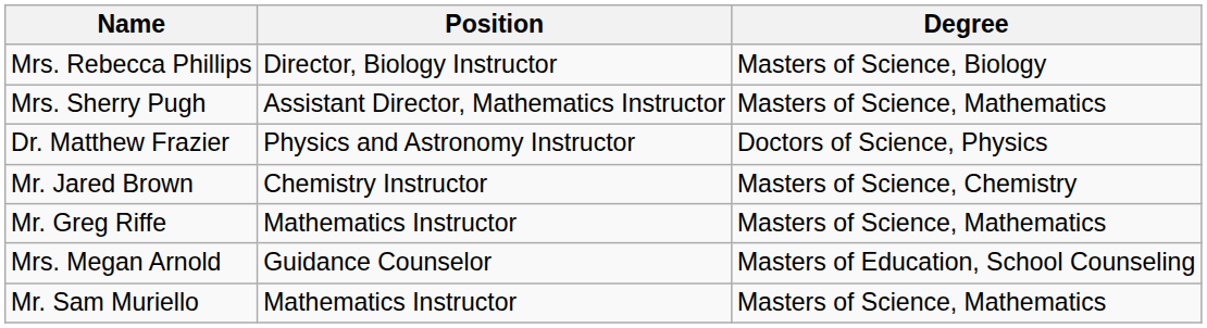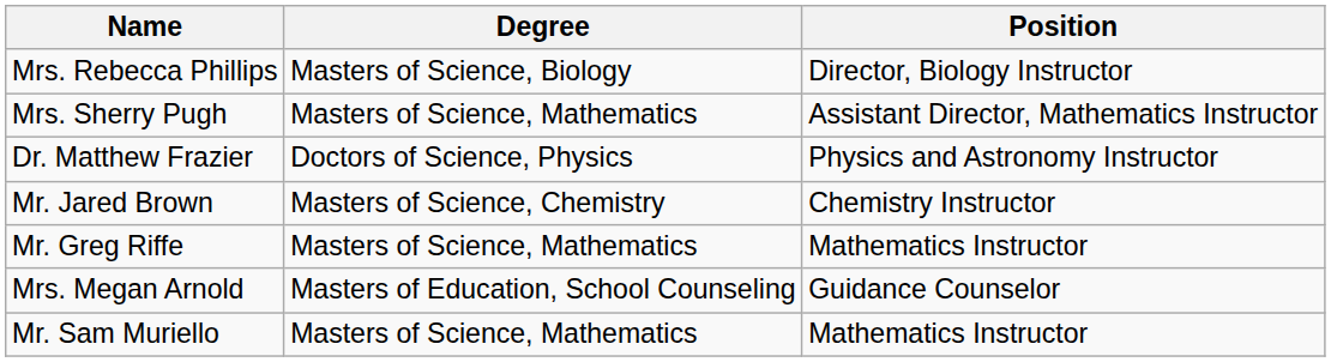columns swapped: Position <-> Degree
